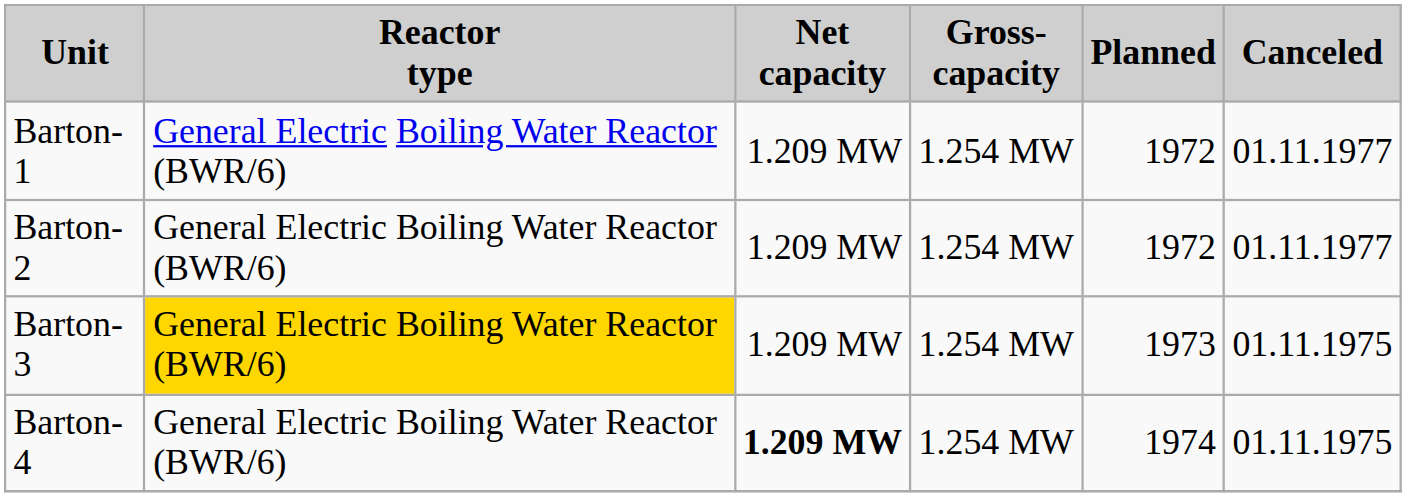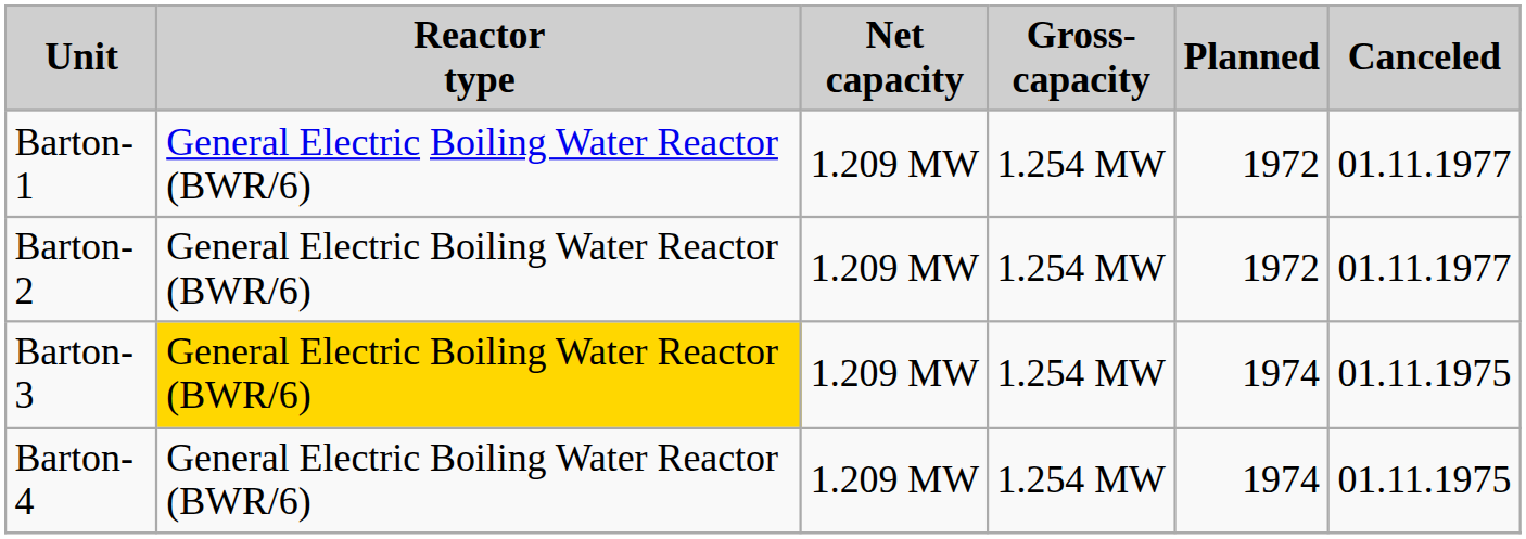Barton-3 | Planned: 1973 -> 1974
Barton-4 | Net capacity: bold -> normal
